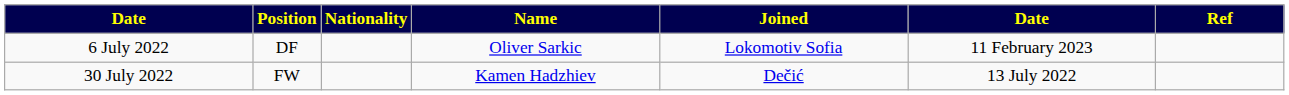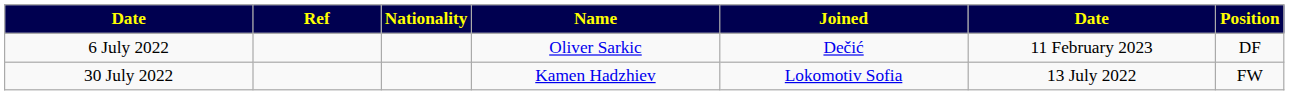columns swapped: Position <-> Ref
6 July 2022 | Joined: Lokomotiv Sofia -> Dečić
30 July 2022 | Joined: Dečić -> Lokomotiv Sofia
